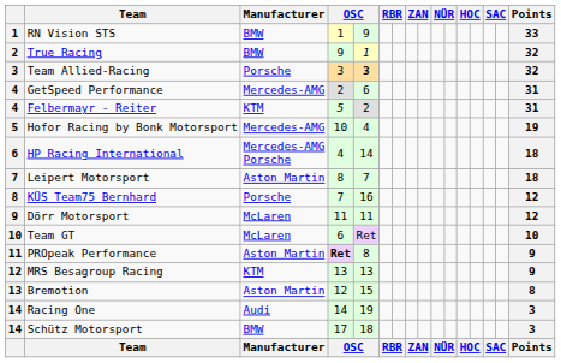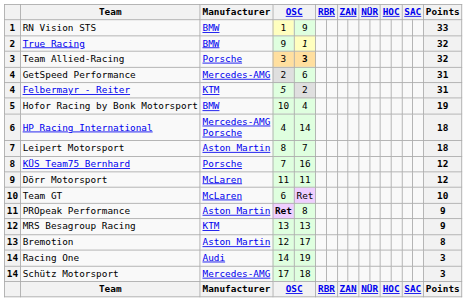Hofor Racing by Bonk Motorsport | Manufacturer: Mercedes-AMG -> BMW
Bremotion | column 5: 15 -> 17
Schütz Motorsport | Manufacturer: BMW -> Mercedes-AMG
